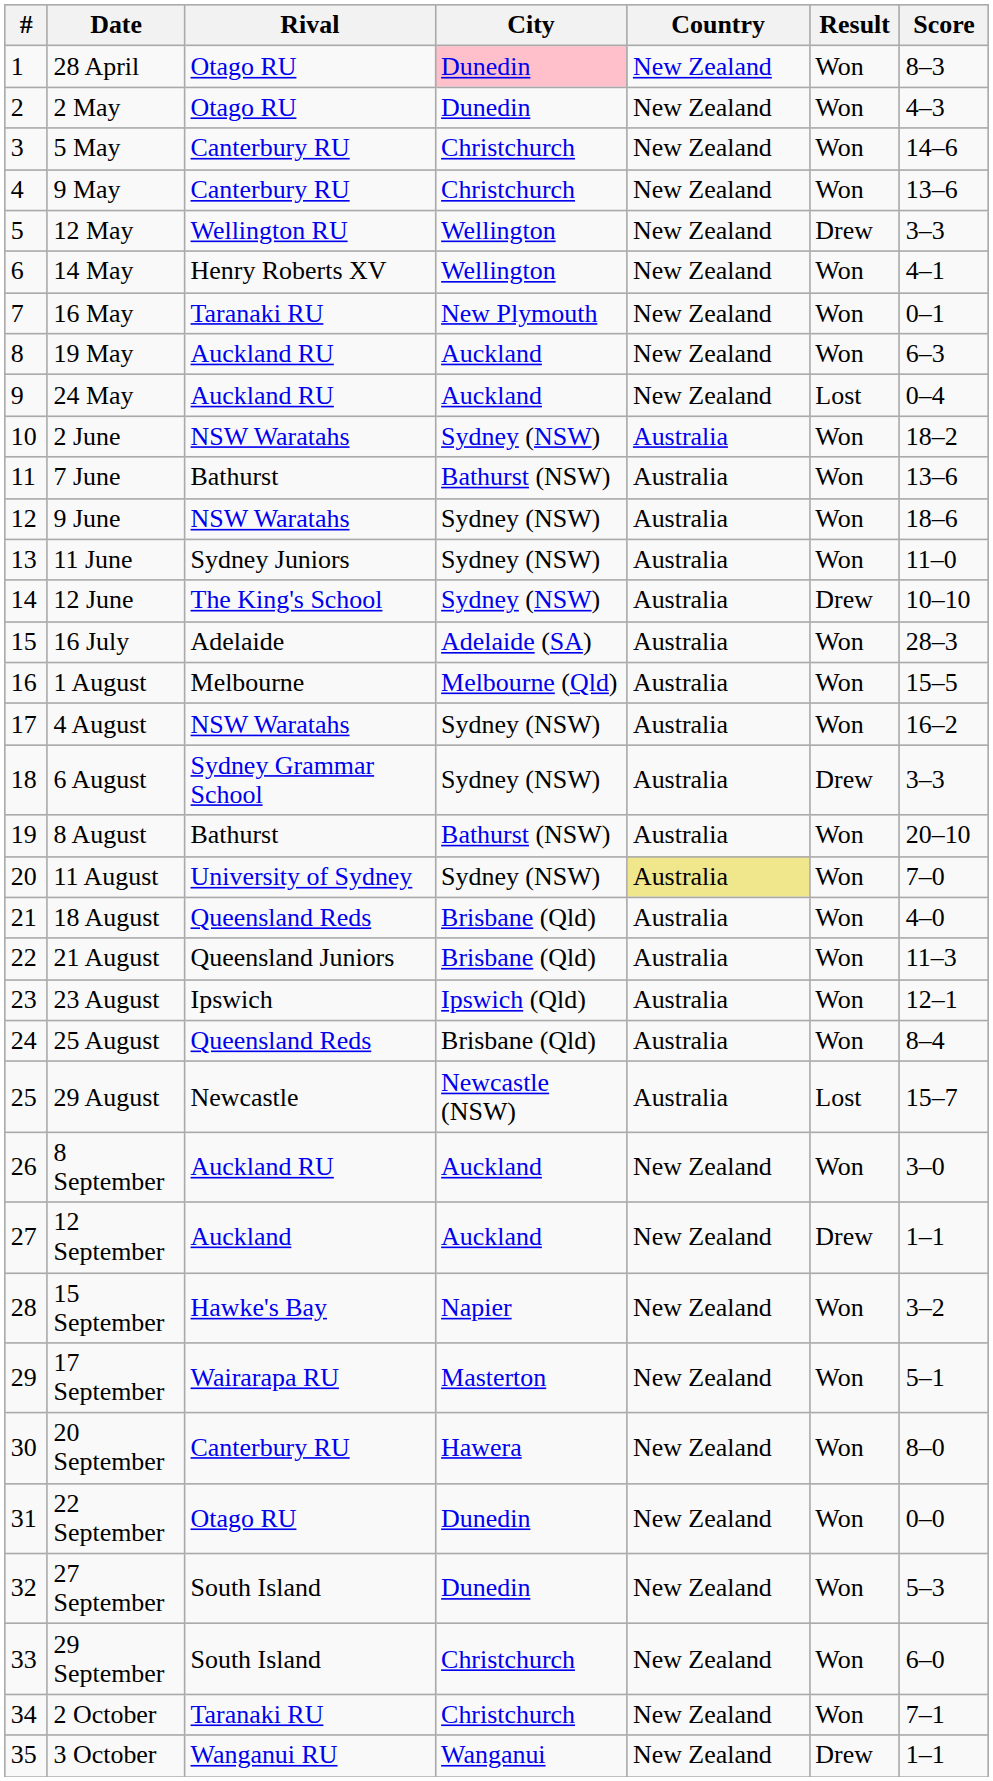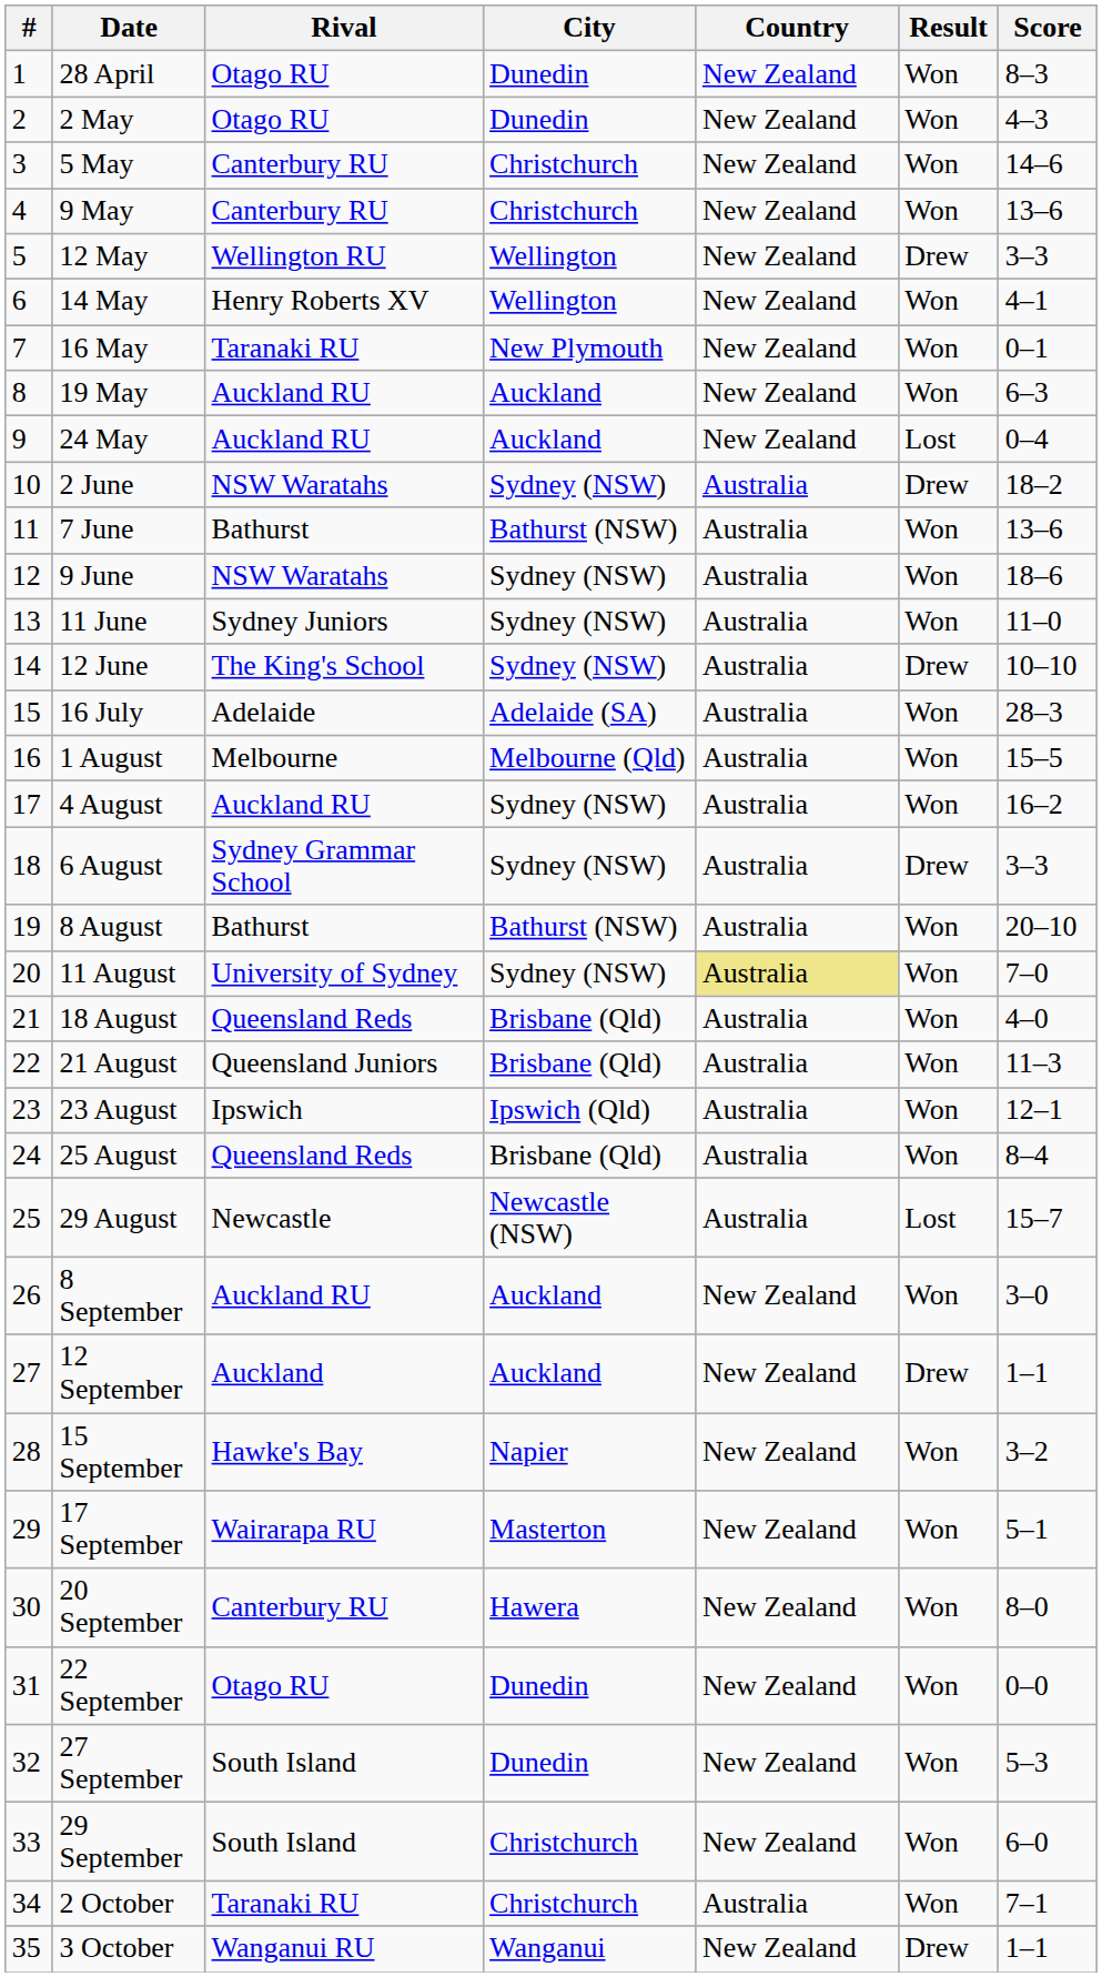28 April | City: pink background -> no background
2 June | Result: Won -> Drew
4 August | Rival: NSW Waratahs -> Auckland RU
2 October | Country: New Zealand -> Australia
